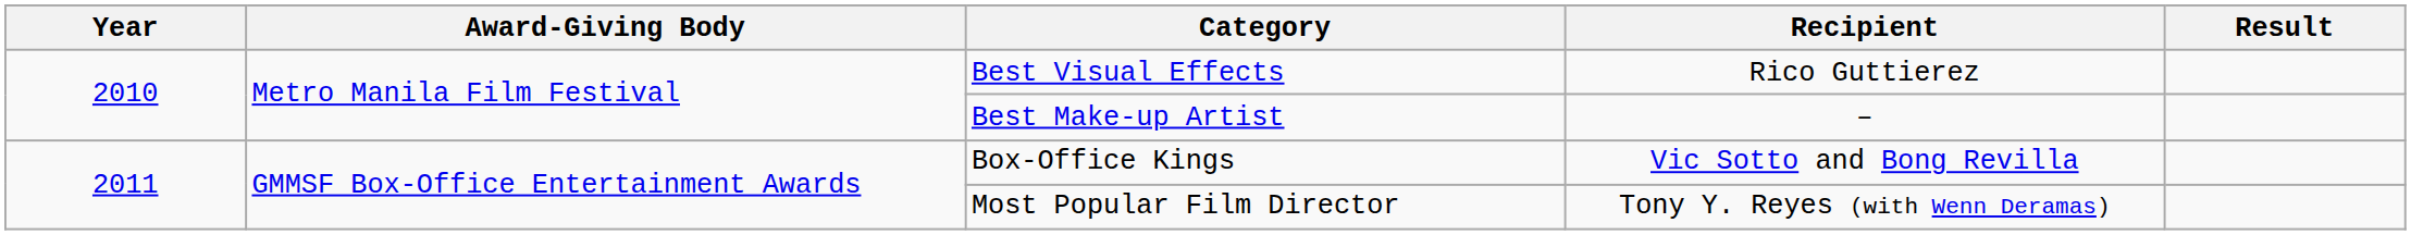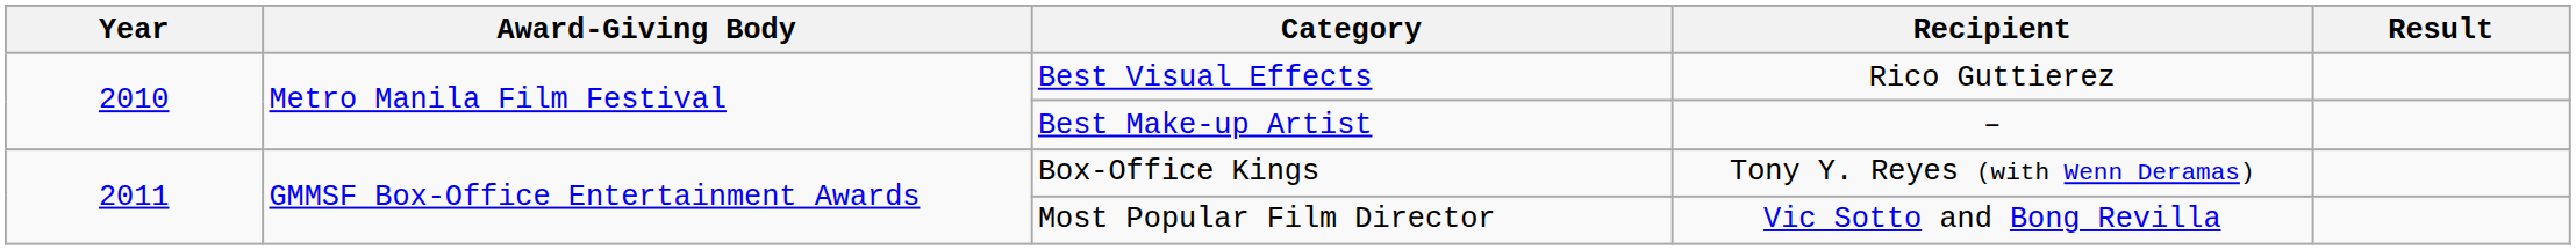Box-Office Kings | Recipient: Vic Sotto and Bong Revilla -> Tony Y. Reyes (with Wenn Deramas)
Most Popular Film Director | Recipient: Tony Y. Reyes (with Wenn Deramas) -> Vic Sotto and Bong Revilla
